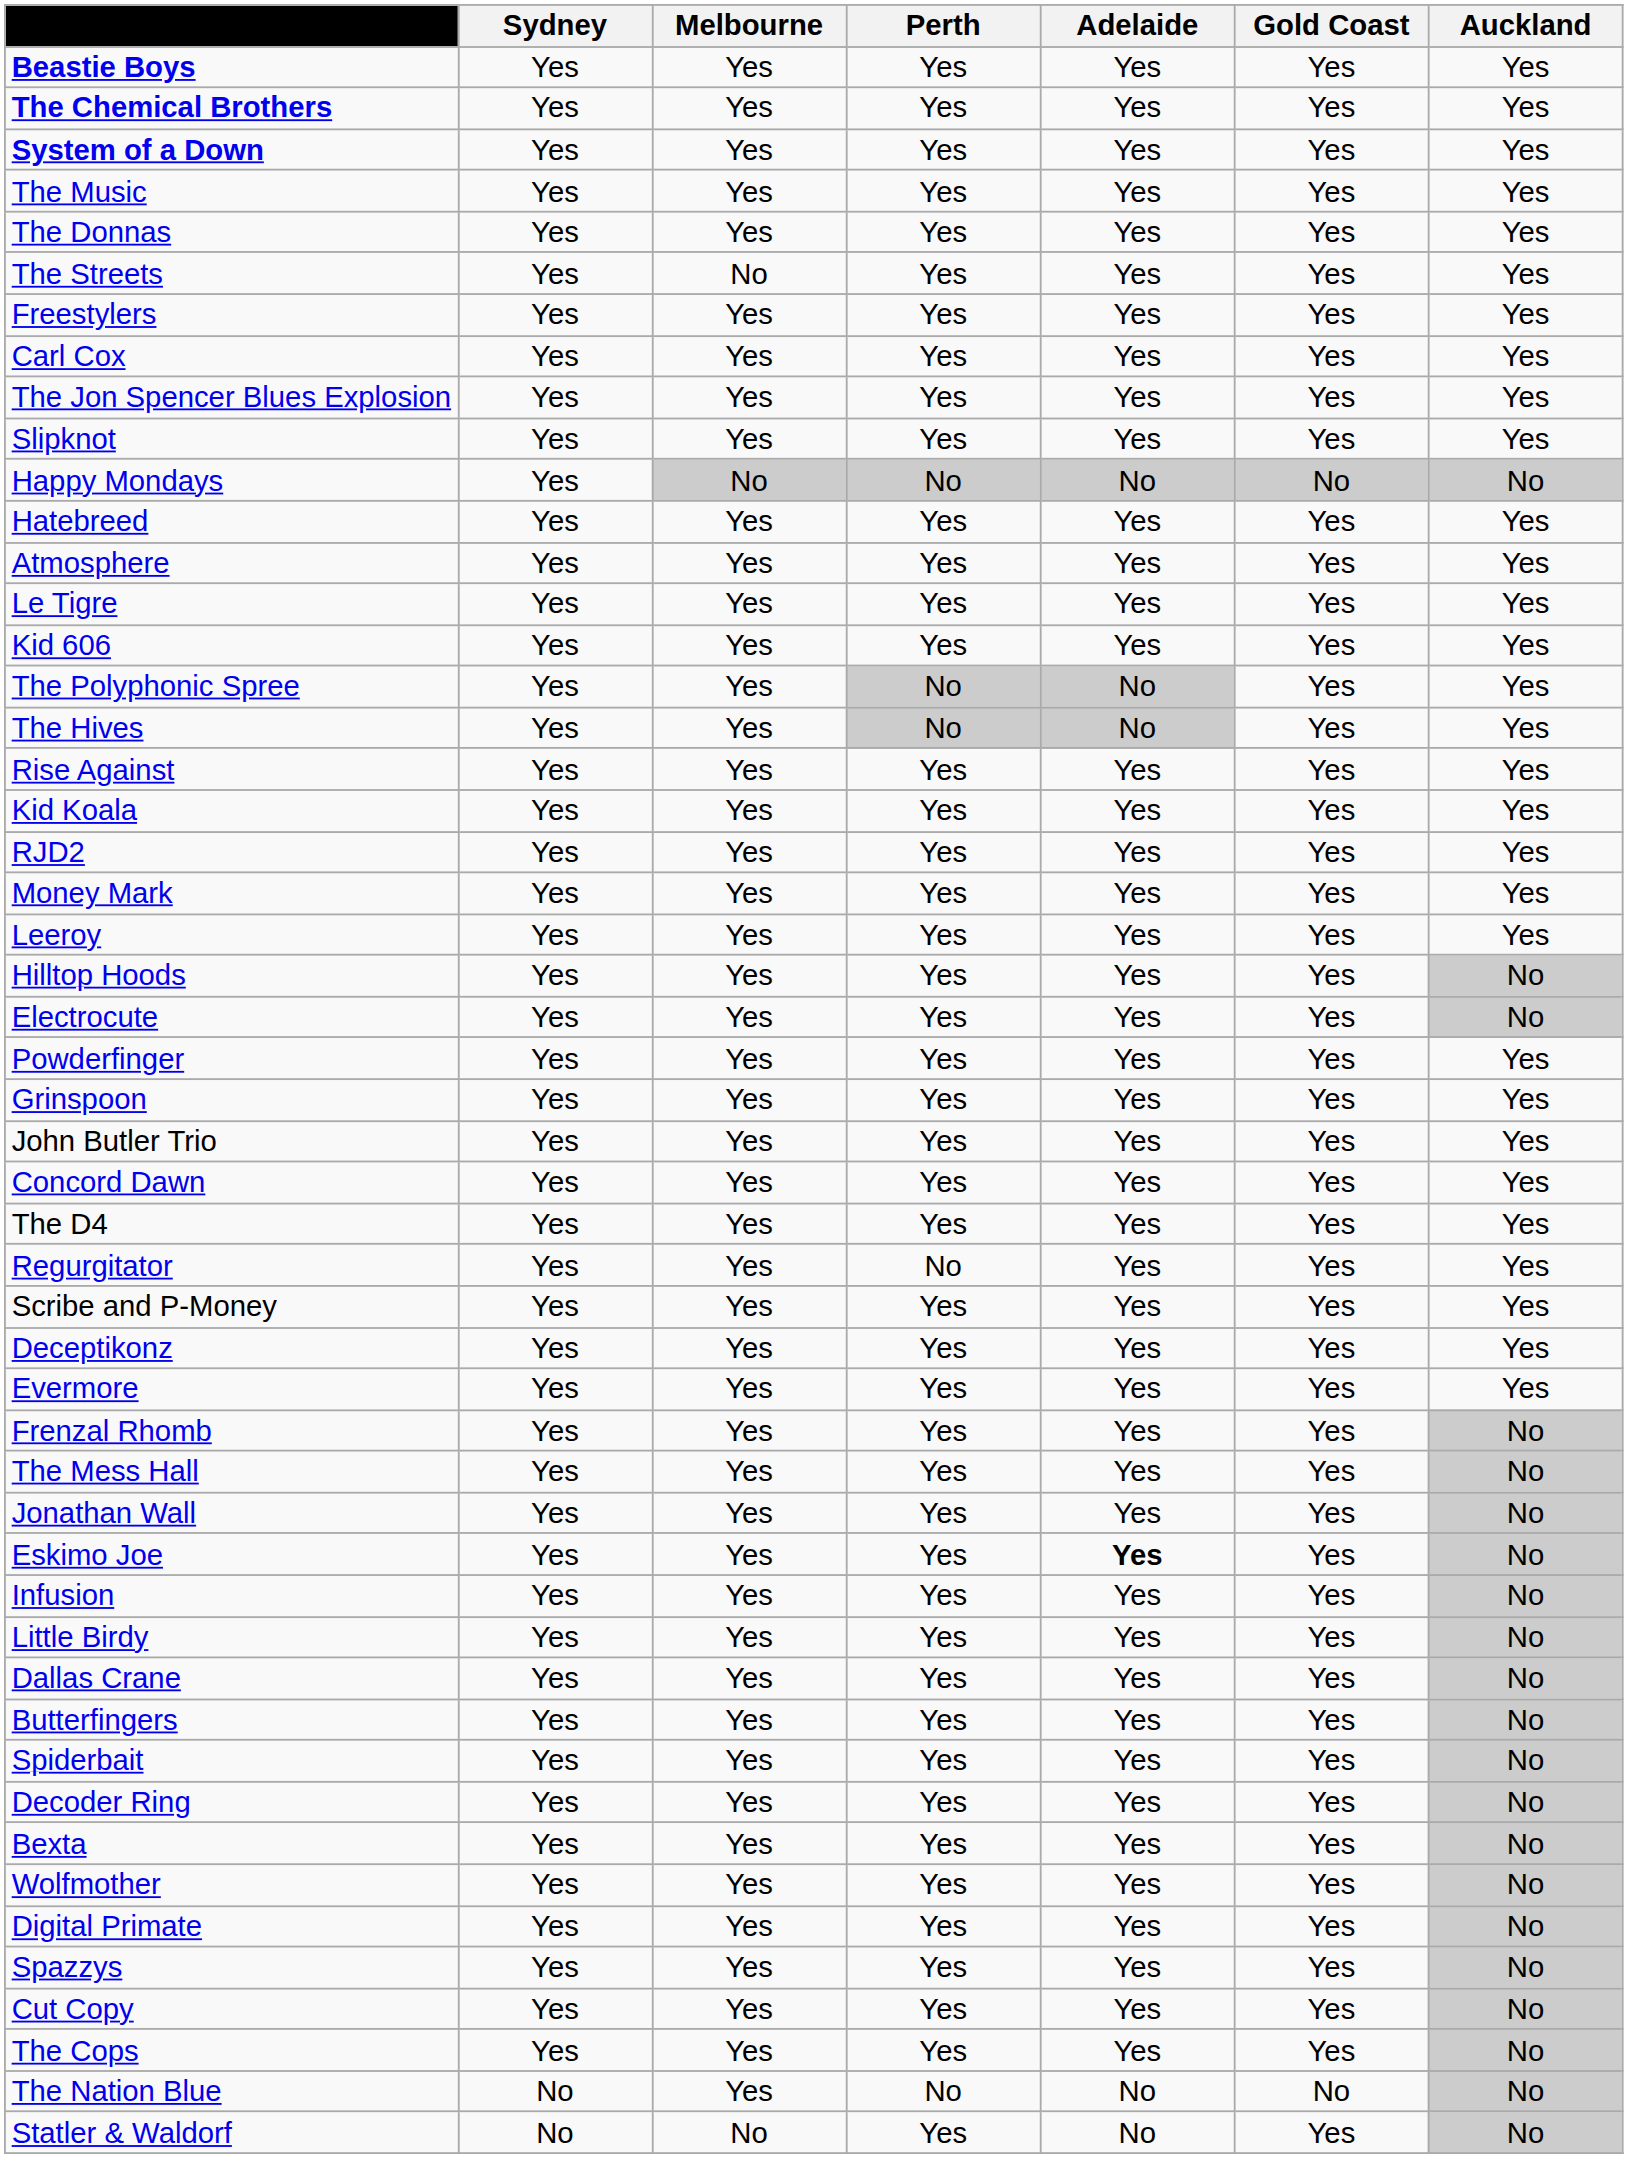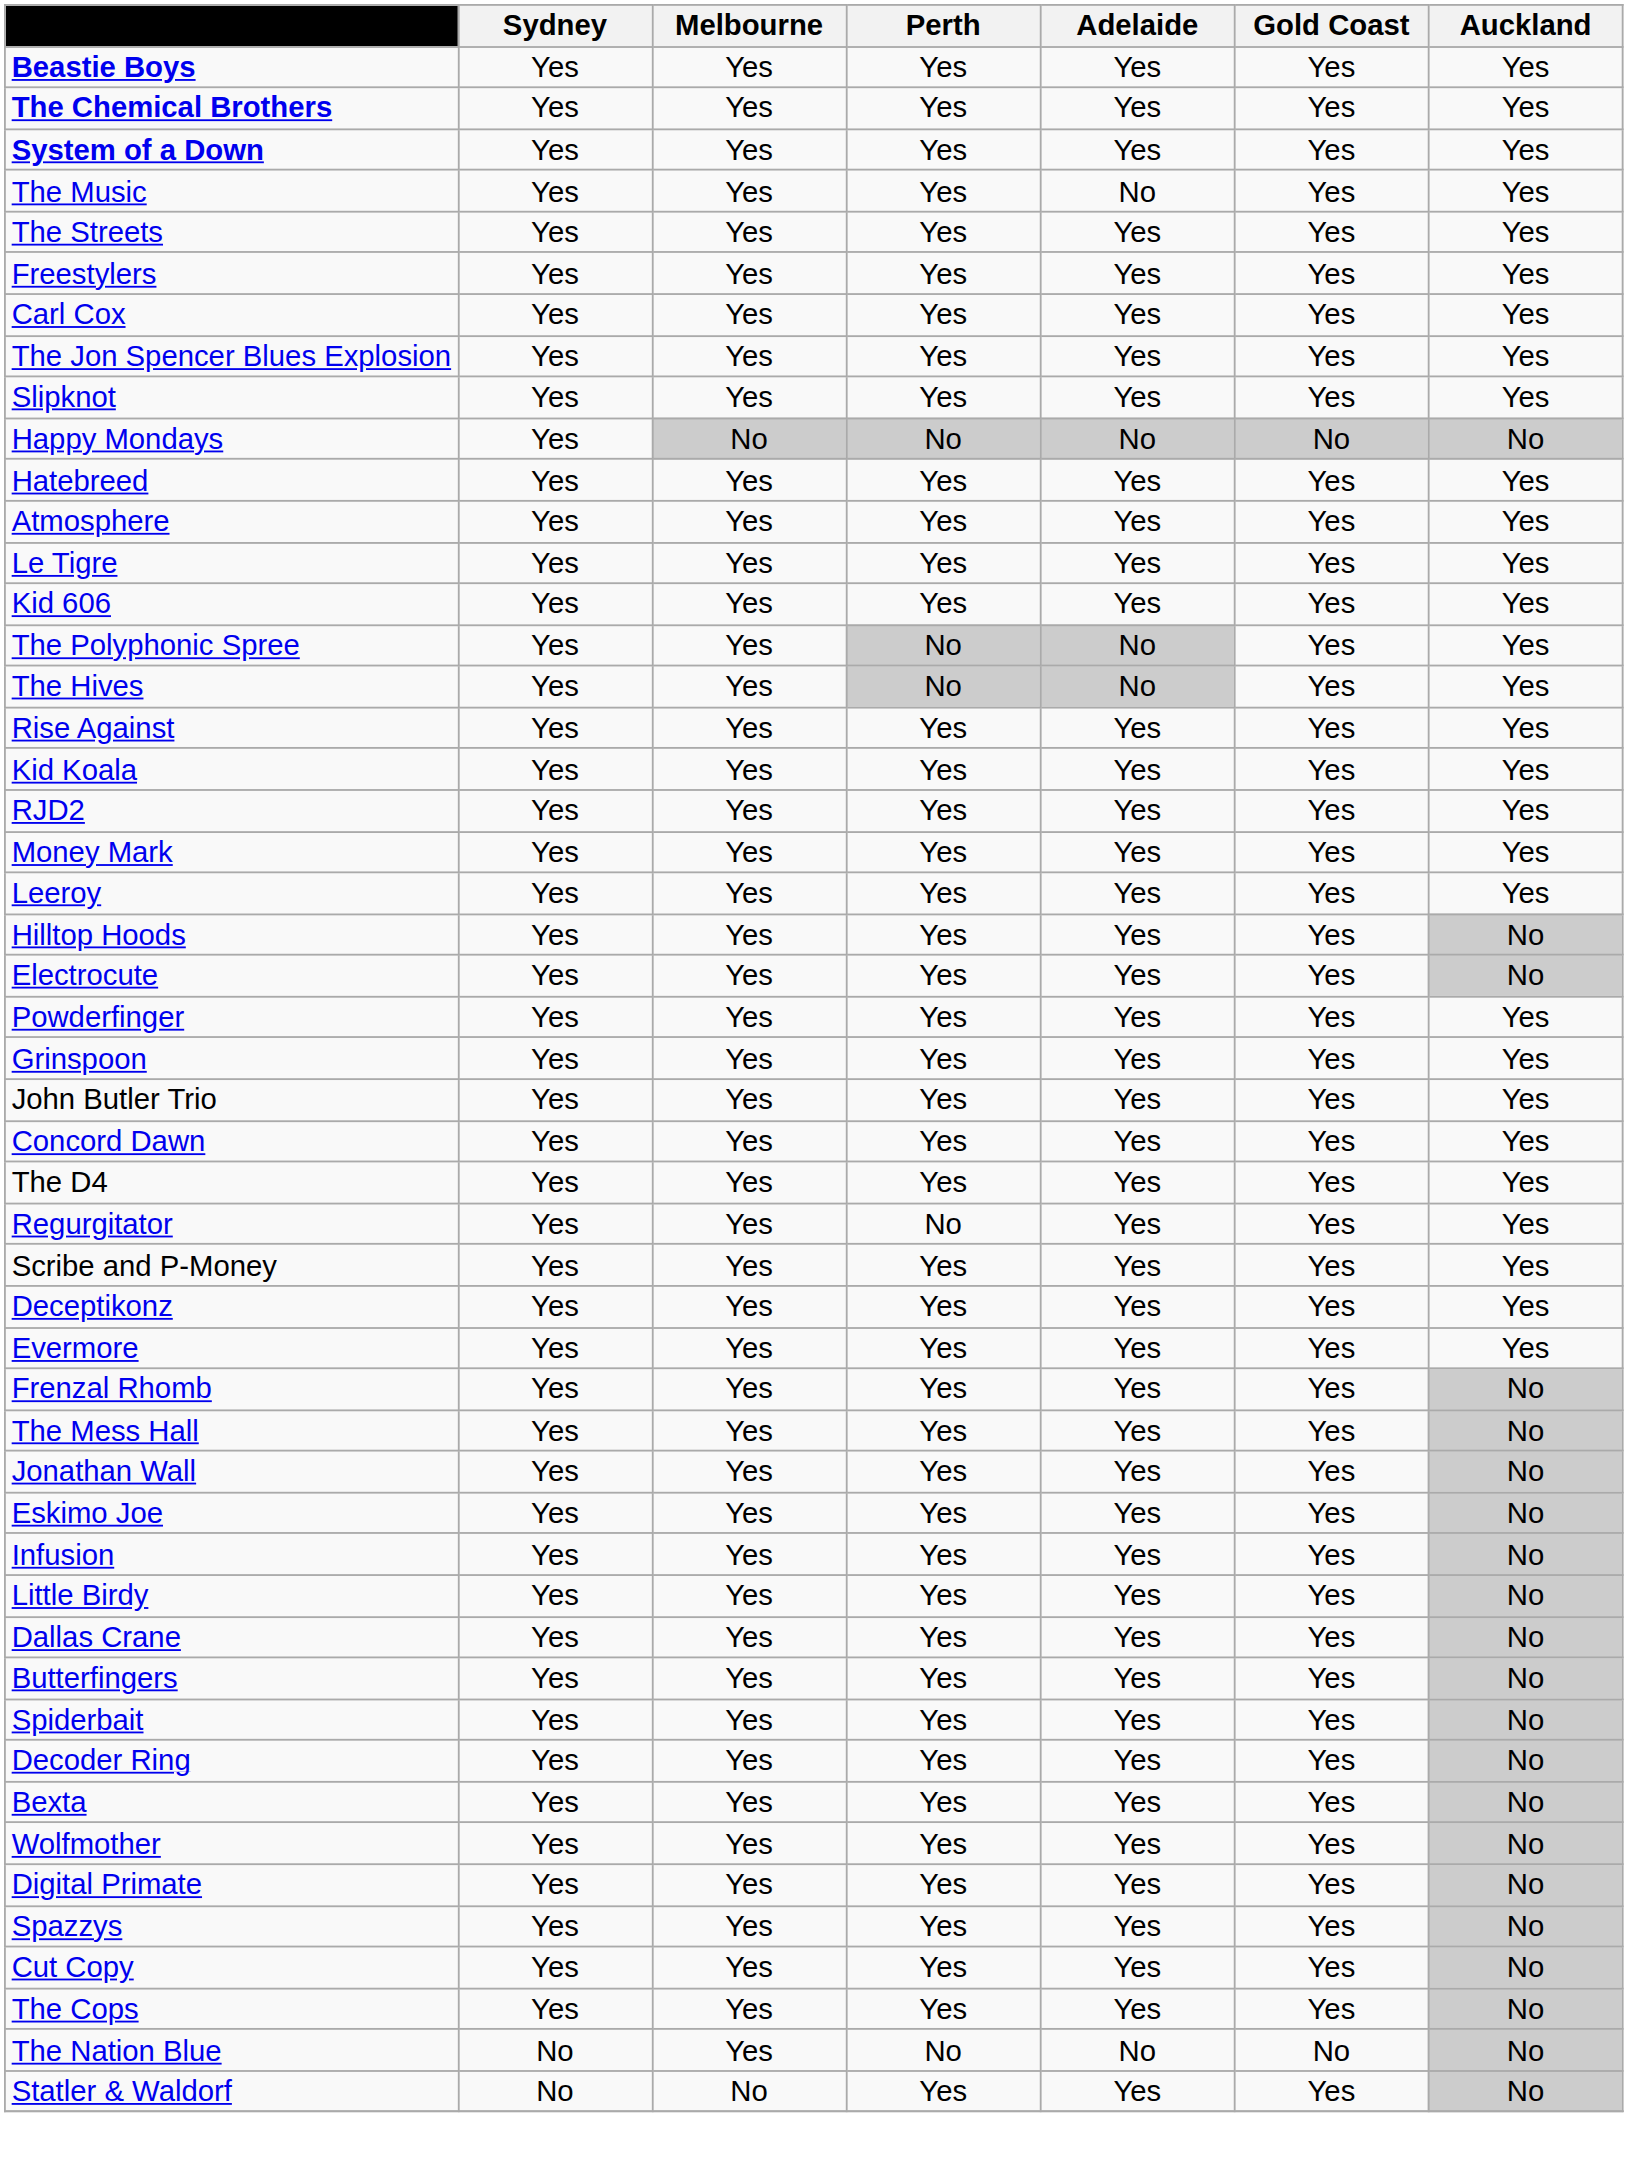The Music | Adelaide: Yes -> No
- row: The Donnas | Yes | Yes | Yes | Yes | Yes | Yes
The Streets | Melbourne: No -> Yes
Eskimo Joe | Adelaide: bold -> normal
Statler & Waldorf | Adelaide: No -> Yes
